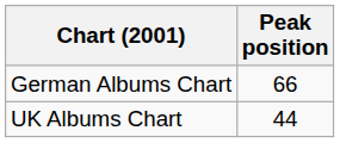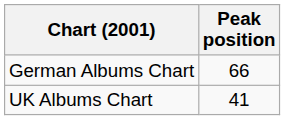UK Albums Chart | Peak position: 44 -> 41
